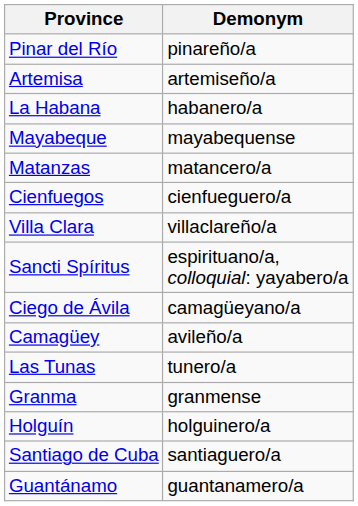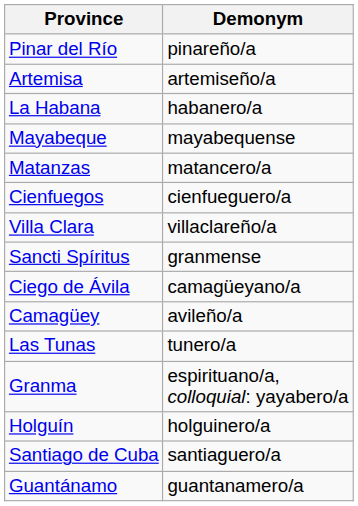Sancti Spíritus | Demonym: espirituano/a, colloquial: yayabero/a -> granmense
Granma | Demonym: granmense -> espirituano/a, colloquial: yayabero/a
